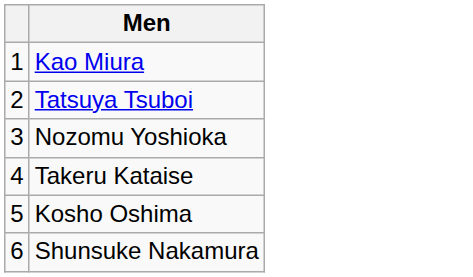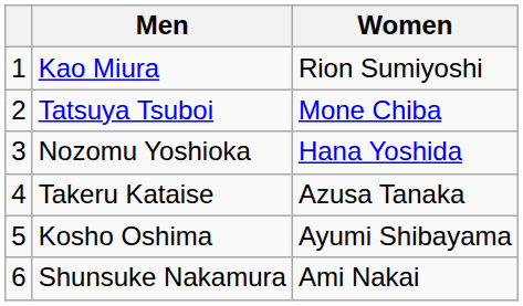+ column: Women | Rion Sumiyoshi | Mone Chiba | Hana Yoshida | Azusa Tanaka | Ayumi Shibayama | Ami Nakai
